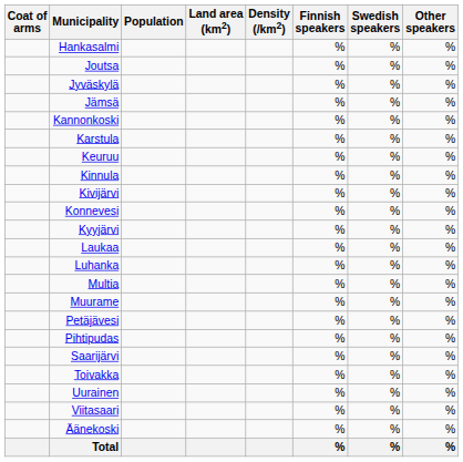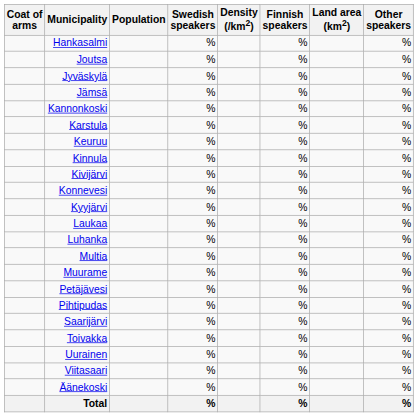columns swapped: Land area (km2) <-> Swedish speakers
